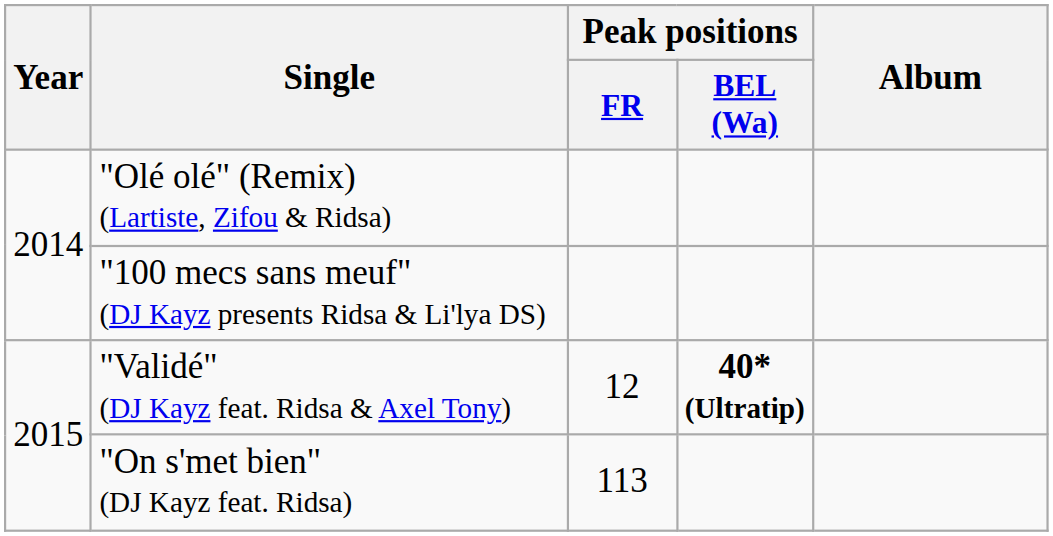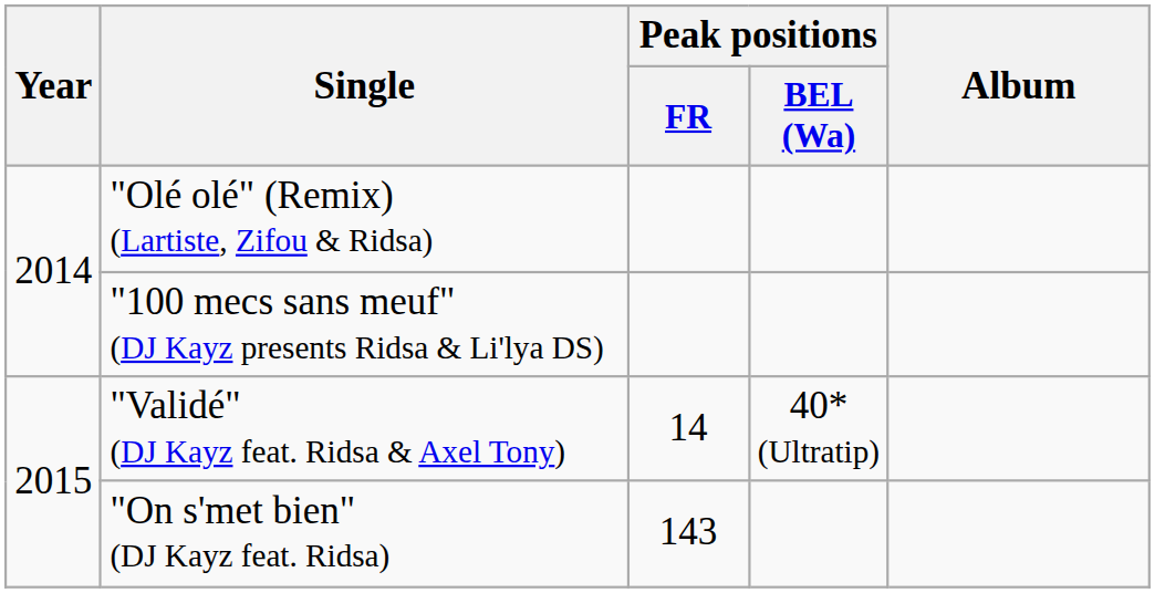"Validé" (DJ Kayz feat. Ridsa & Axel Tony) | Peak positions / FR: 12 -> 14
"Validé" (DJ Kayz feat. Ridsa & Axel Tony) | Peak positions / BEL (Wa): bold -> normal
"On s'met bien" (DJ Kayz feat. Ridsa) | Peak positions / FR: 113 -> 143
